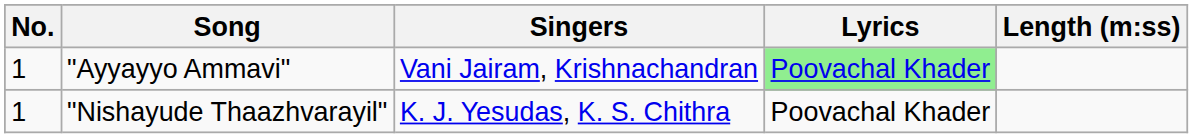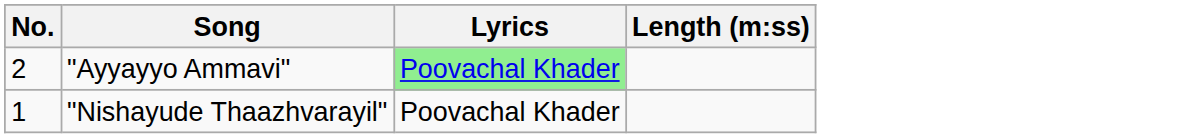- column: Singers | Vani Jairam, Krishnachandran | K. J. Yesudas, K. S. Chithra
"Ayyayyo Ammavi" | No.: 1 -> 2
